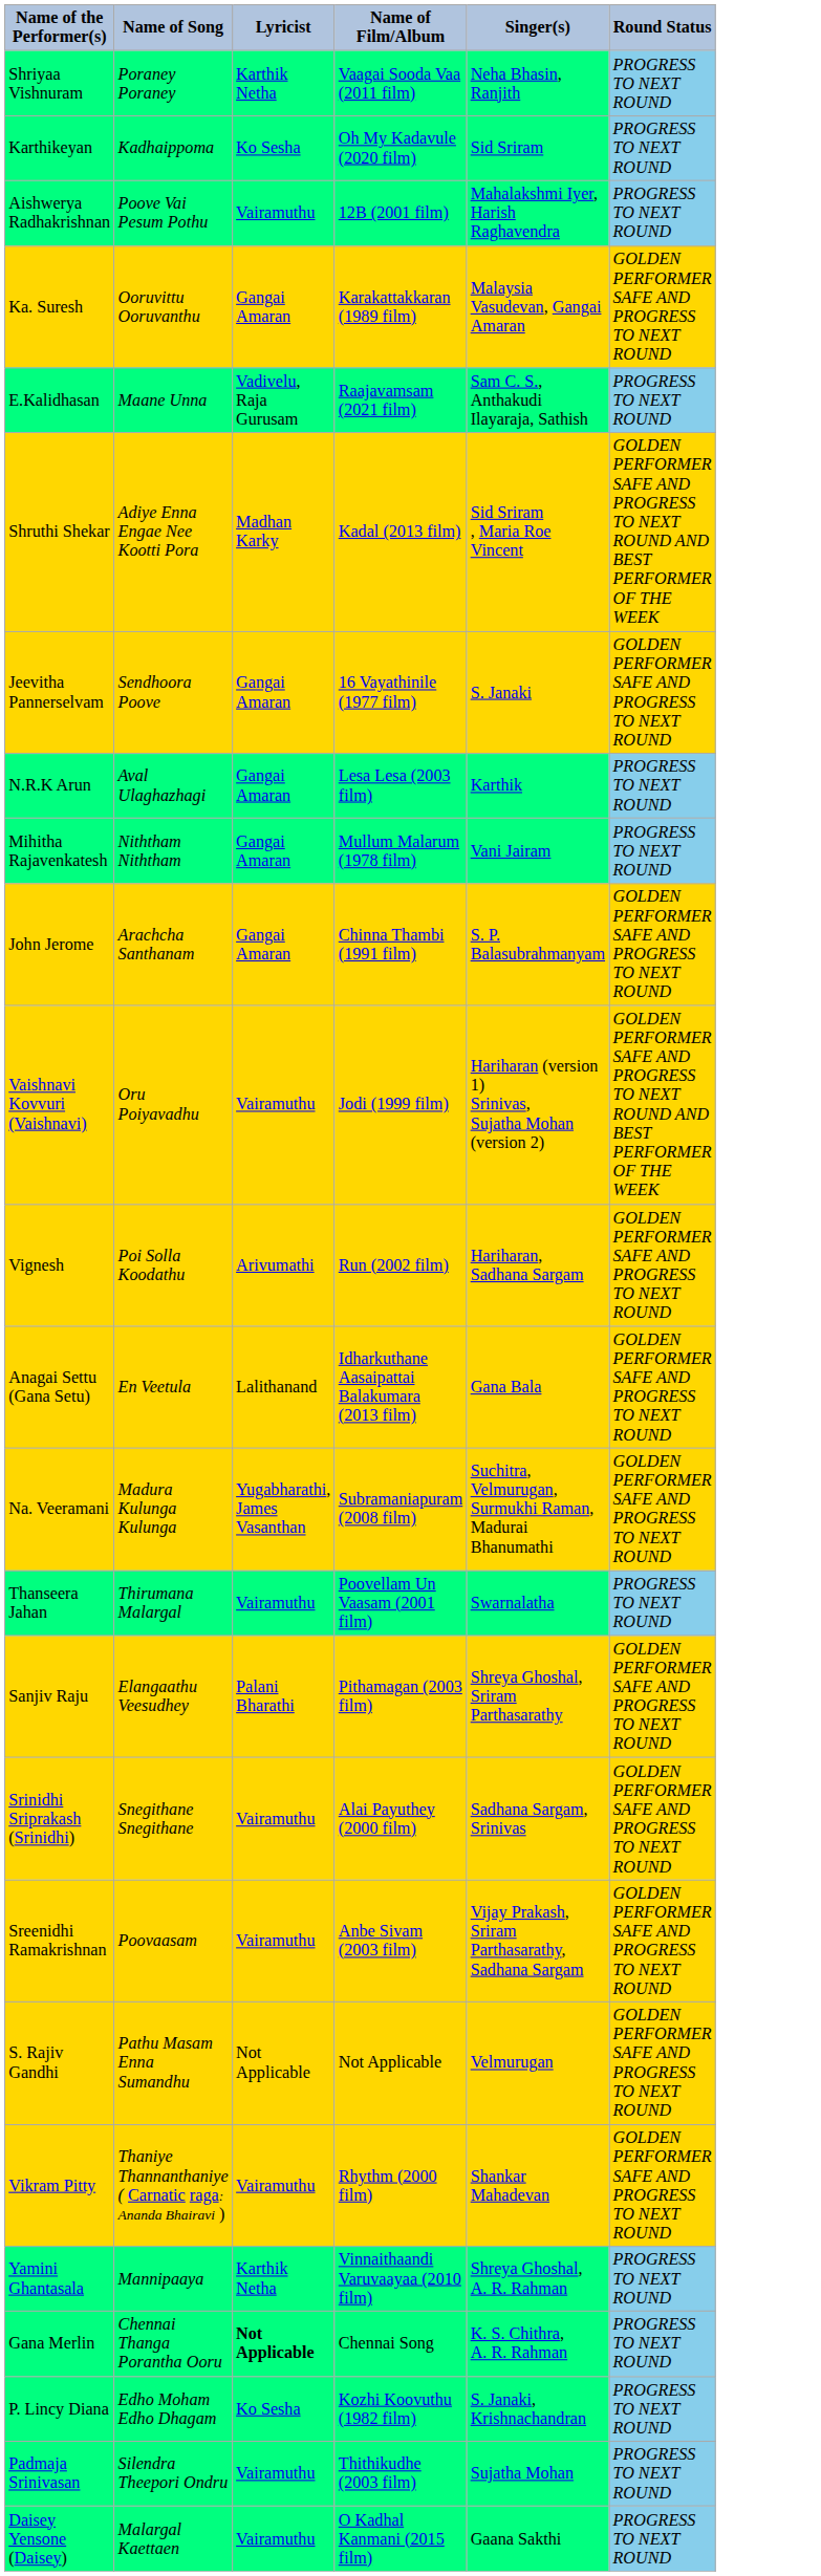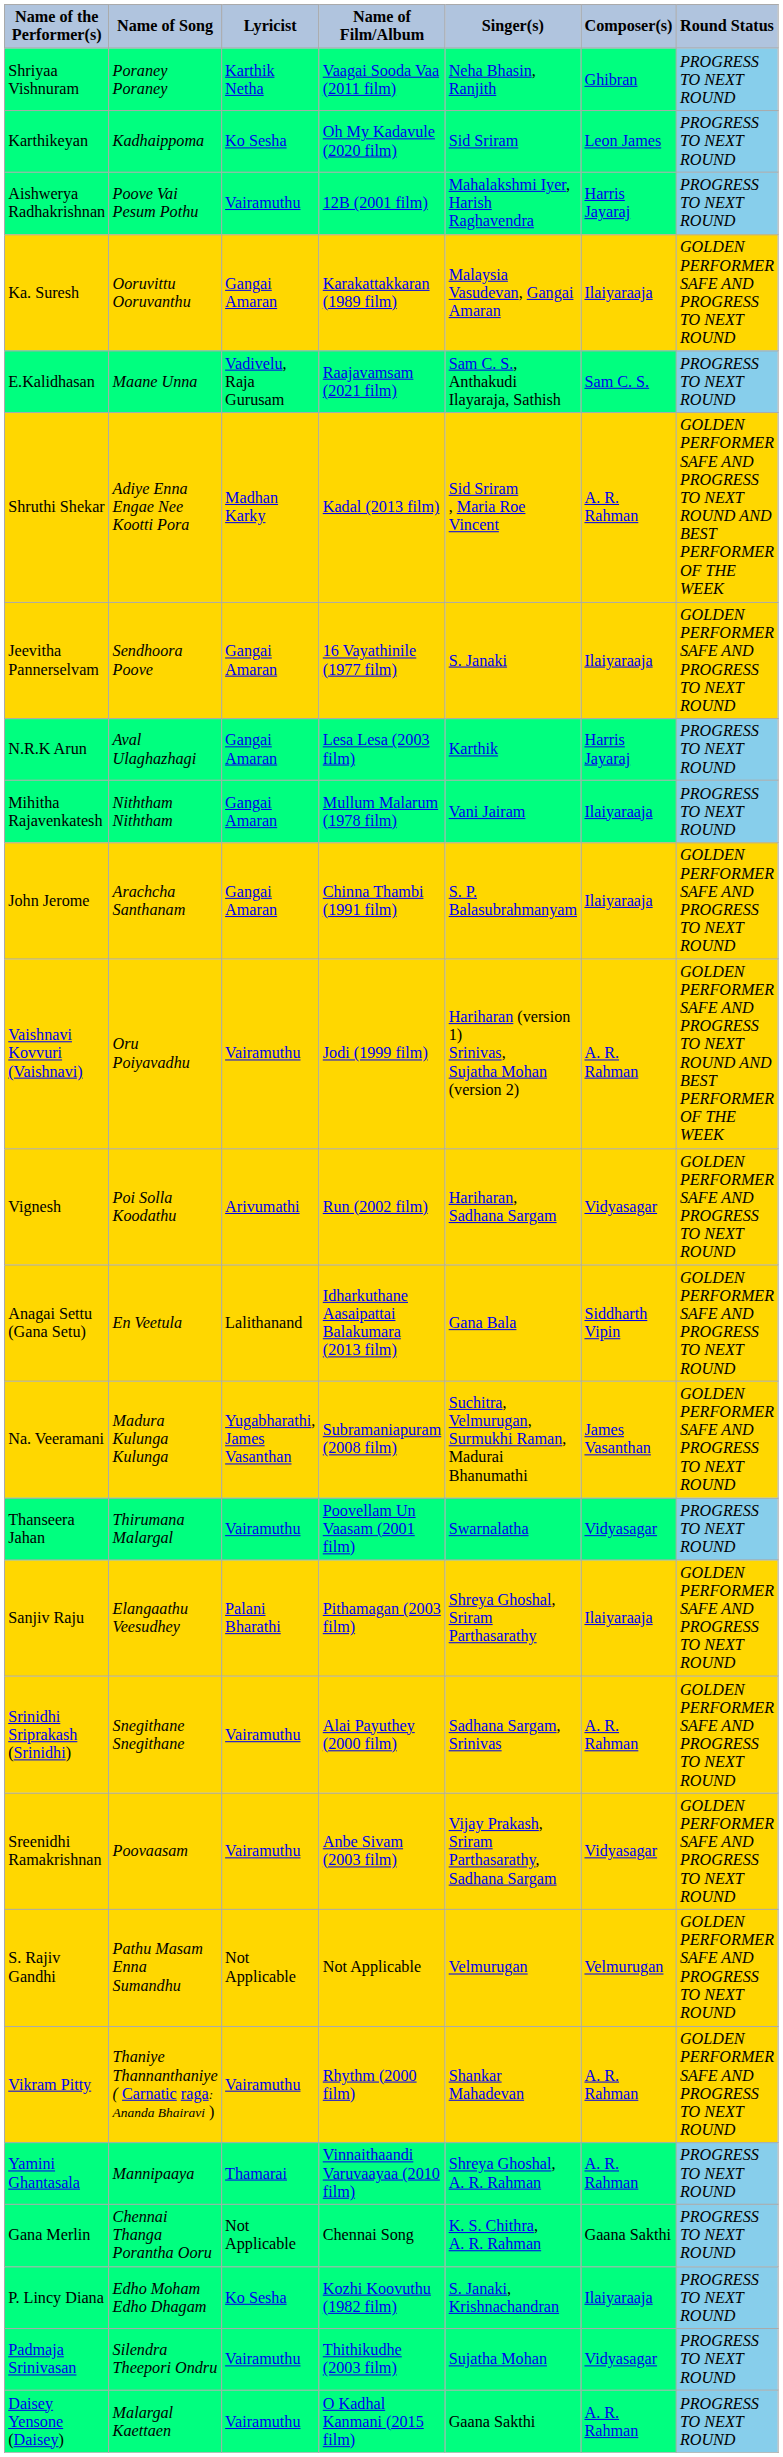+ column: Composer(s) | Ghibran | Leon James | Harris Jayaraj | Ilaiyaraaja | Sam C. S. | A. R. Rahman | Ilaiyaraaja | Harris Jayaraj | Ilaiyaraaja | Ilaiyaraaja | A. R. Rahman | Vidyasagar | Siddharth Vipin | James Vasanthan | Vidyasagar | Ilaiyaraaja | A. R. Rahman | Vidyasagar | Velmurugan | A. R. Rahman | A. R. Rahman | Gaana Sakthi | Ilaiyaraaja | Vidyasagar | A. R. Rahman
Yamini Ghantasala | Lyricist: Karthik Netha -> Thamarai
Gana Merlin | Lyricist: bold -> normal
